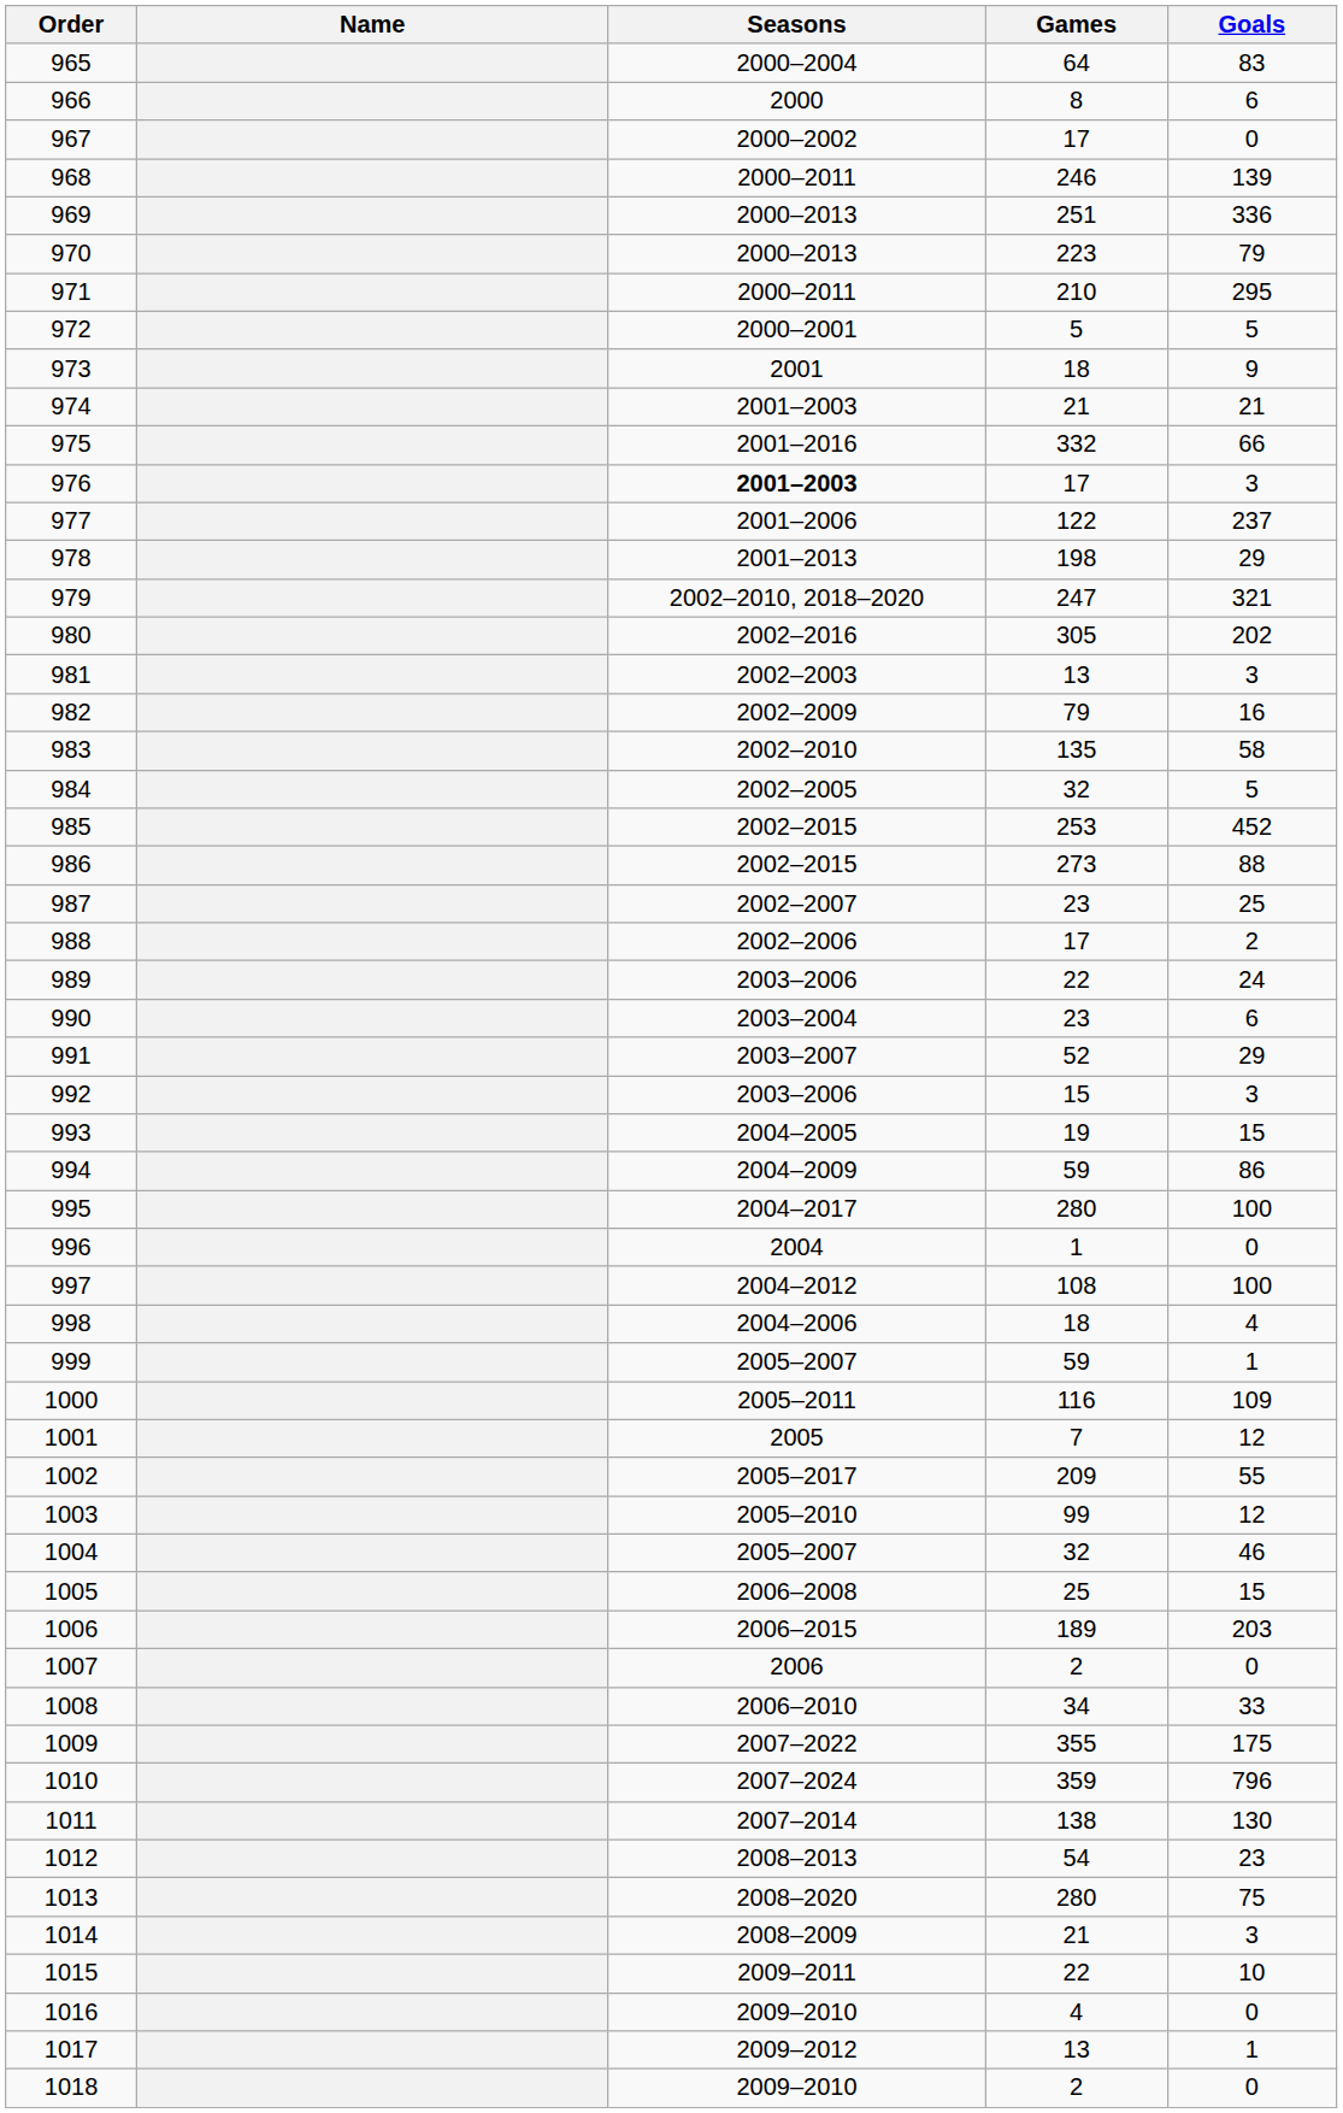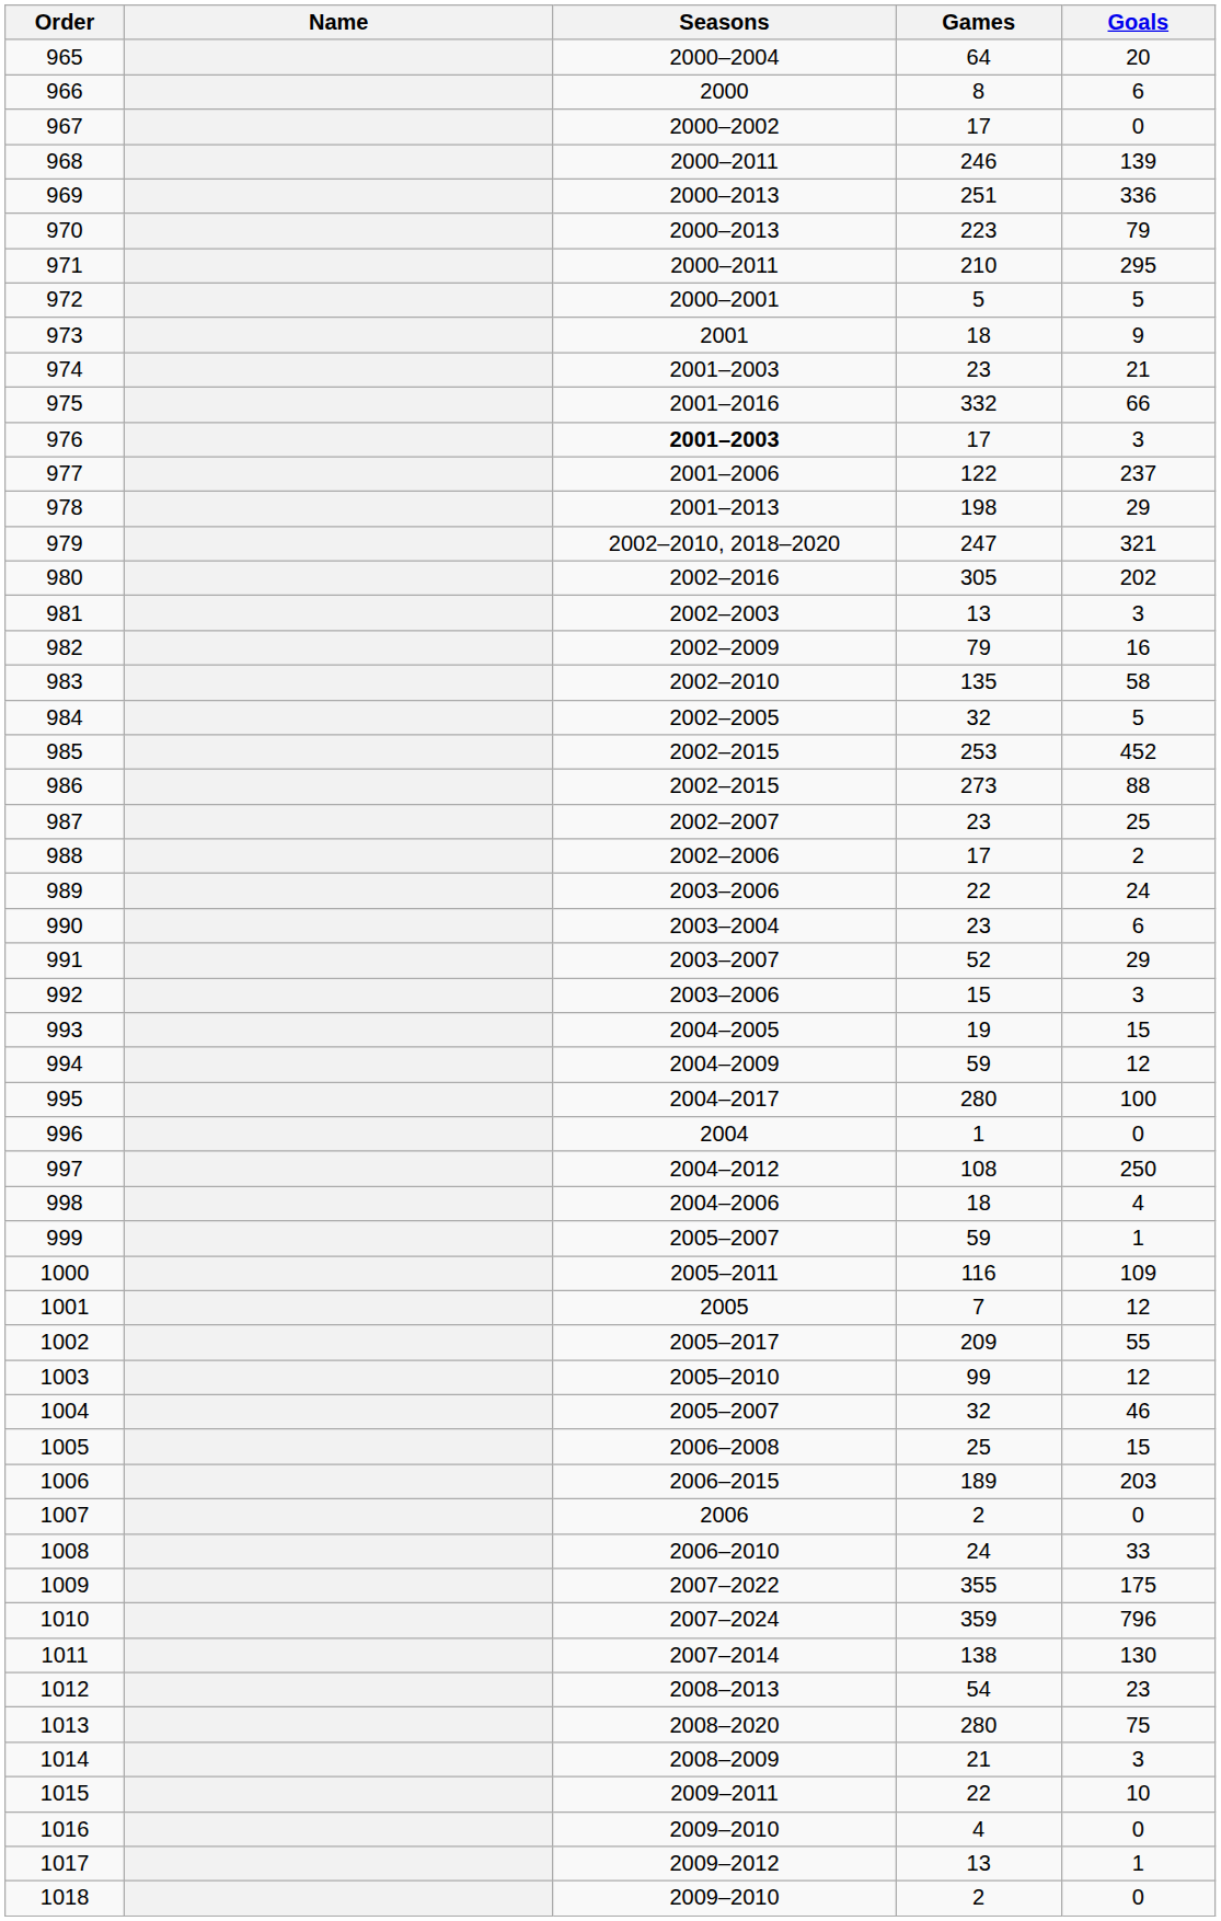965 | Goals: 83 -> 20
974 | Games: 21 -> 23
994 | Goals: 86 -> 12
997 | Goals: 100 -> 250
1008 | Games: 34 -> 24
